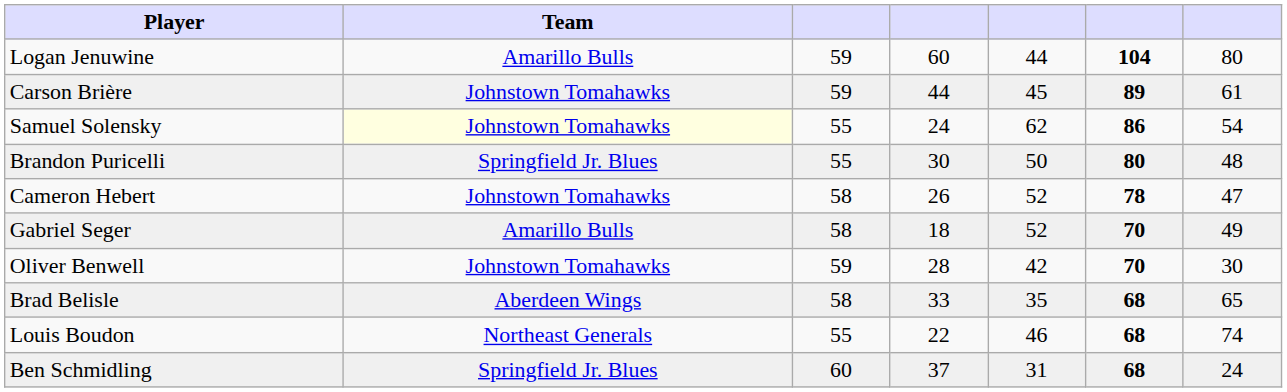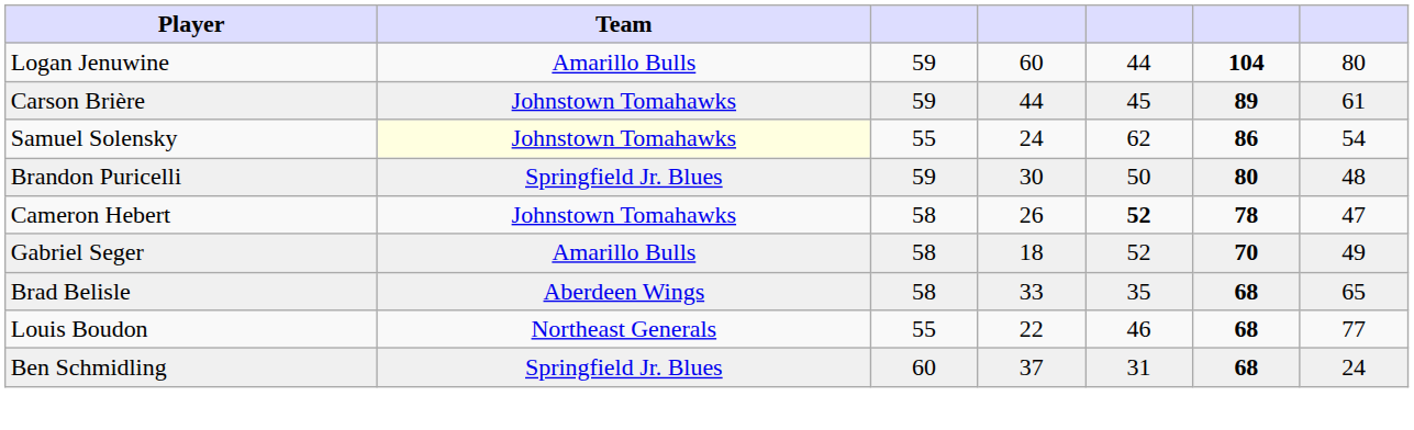Brandon Puricelli | column 3: 55 -> 59
Cameron Hebert | column 5: normal -> bold
- row: Oliver Benwell | Johnstown Tomahawks | 59 | 28 | 42 | 70 | 30
Louis Boudon | column 7: 74 -> 77
